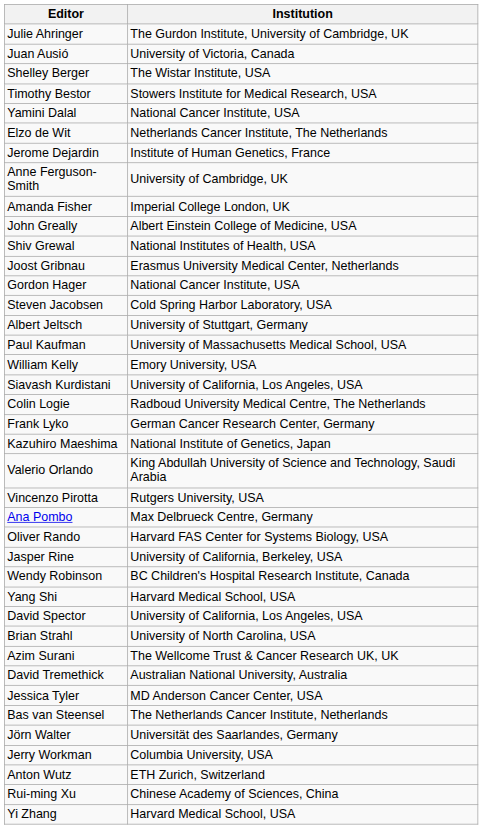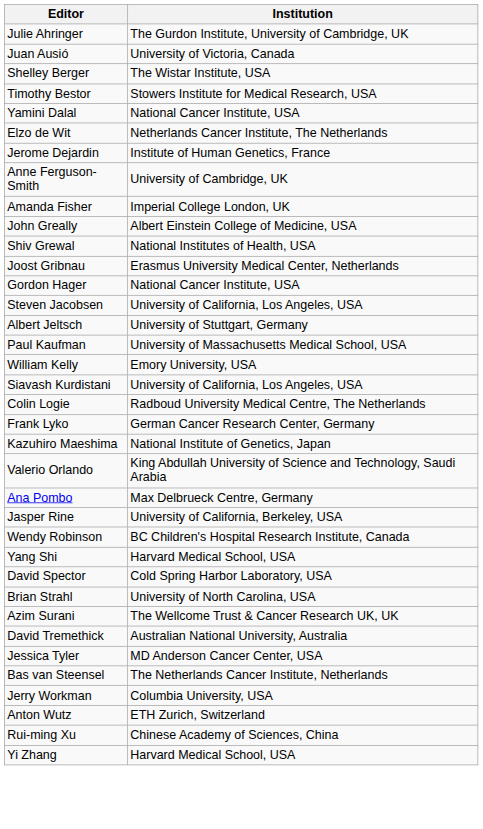Steven Jacobsen | Institution: Cold Spring Harbor Laboratory, USA -> University of California, Los Angeles, USA
- row: Vincenzo Pirotta | Rutgers University, USA
- row: Oliver Rando | Harvard FAS Center for Systems Biology, USA
David Spector | Institution: University of California, Los Angeles, USA -> Cold Spring Harbor Laboratory, USA
- row: Jörn Walter | Universität des Saarlandes, Germany
